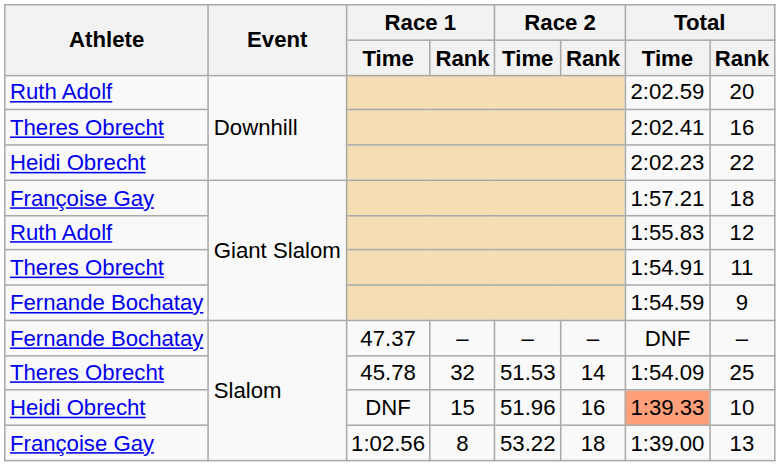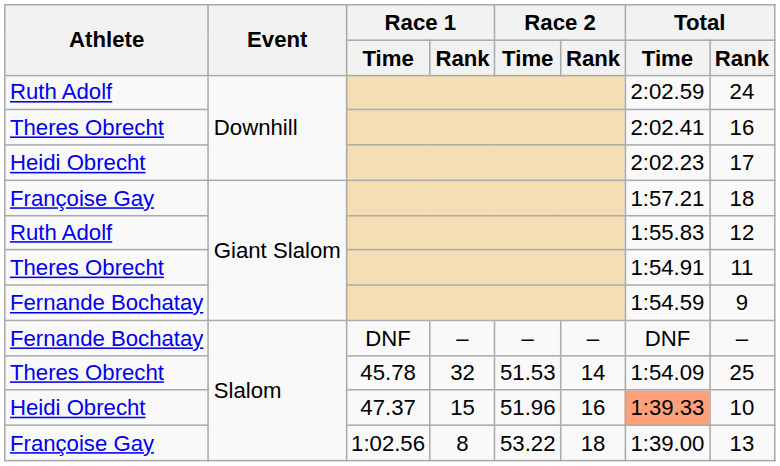Ruth Adolf / Downhill | Total / Rank: 20 -> 24
Heidi Obrecht / Downhill | Total / Rank: 22 -> 17
Fernande Bochatay / Slalom | Race 1 / Time: 47.37 -> DNF
Heidi Obrecht / Slalom | Race 1 / Time: DNF -> 47.37
